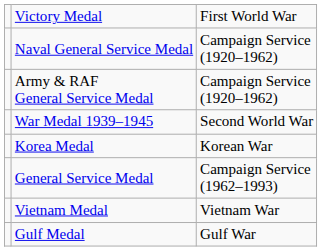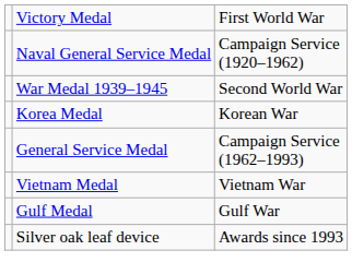- row: Army & RAF General Service Medal | Campaign Service (1920–1962)
+ row: Silver oak leaf device | Awards since 1993
